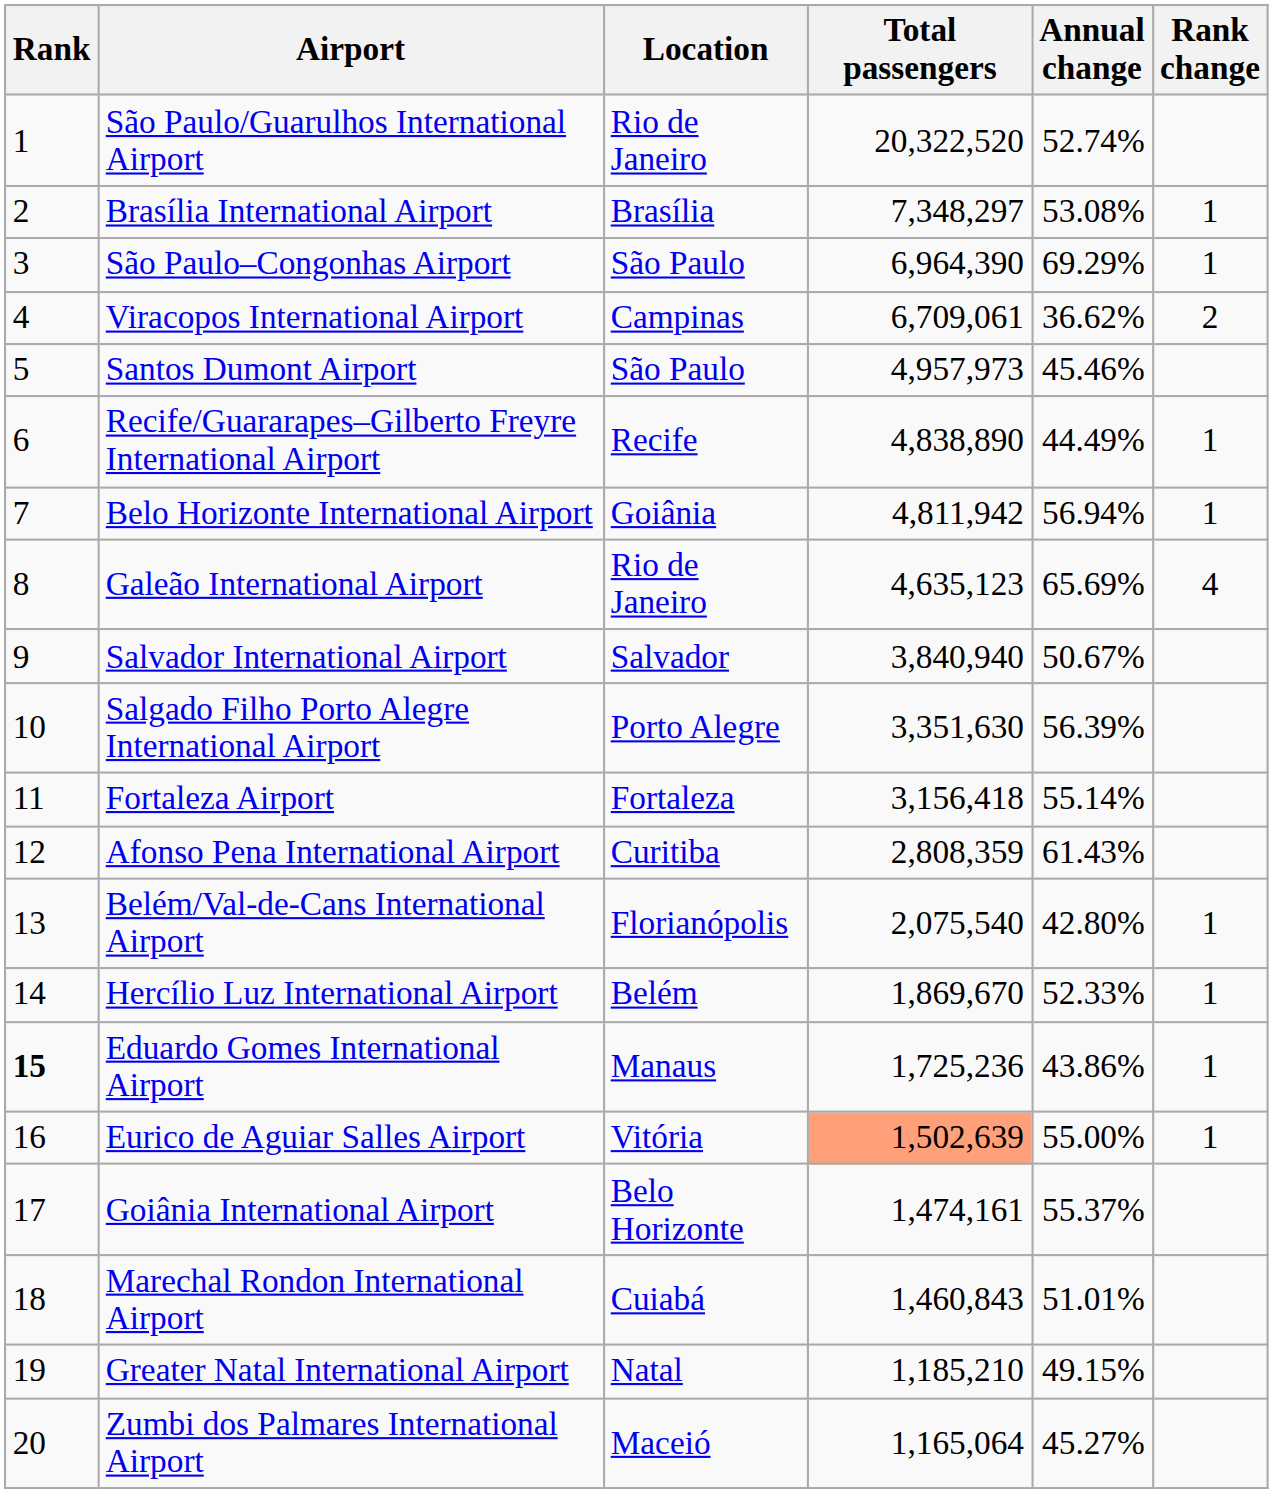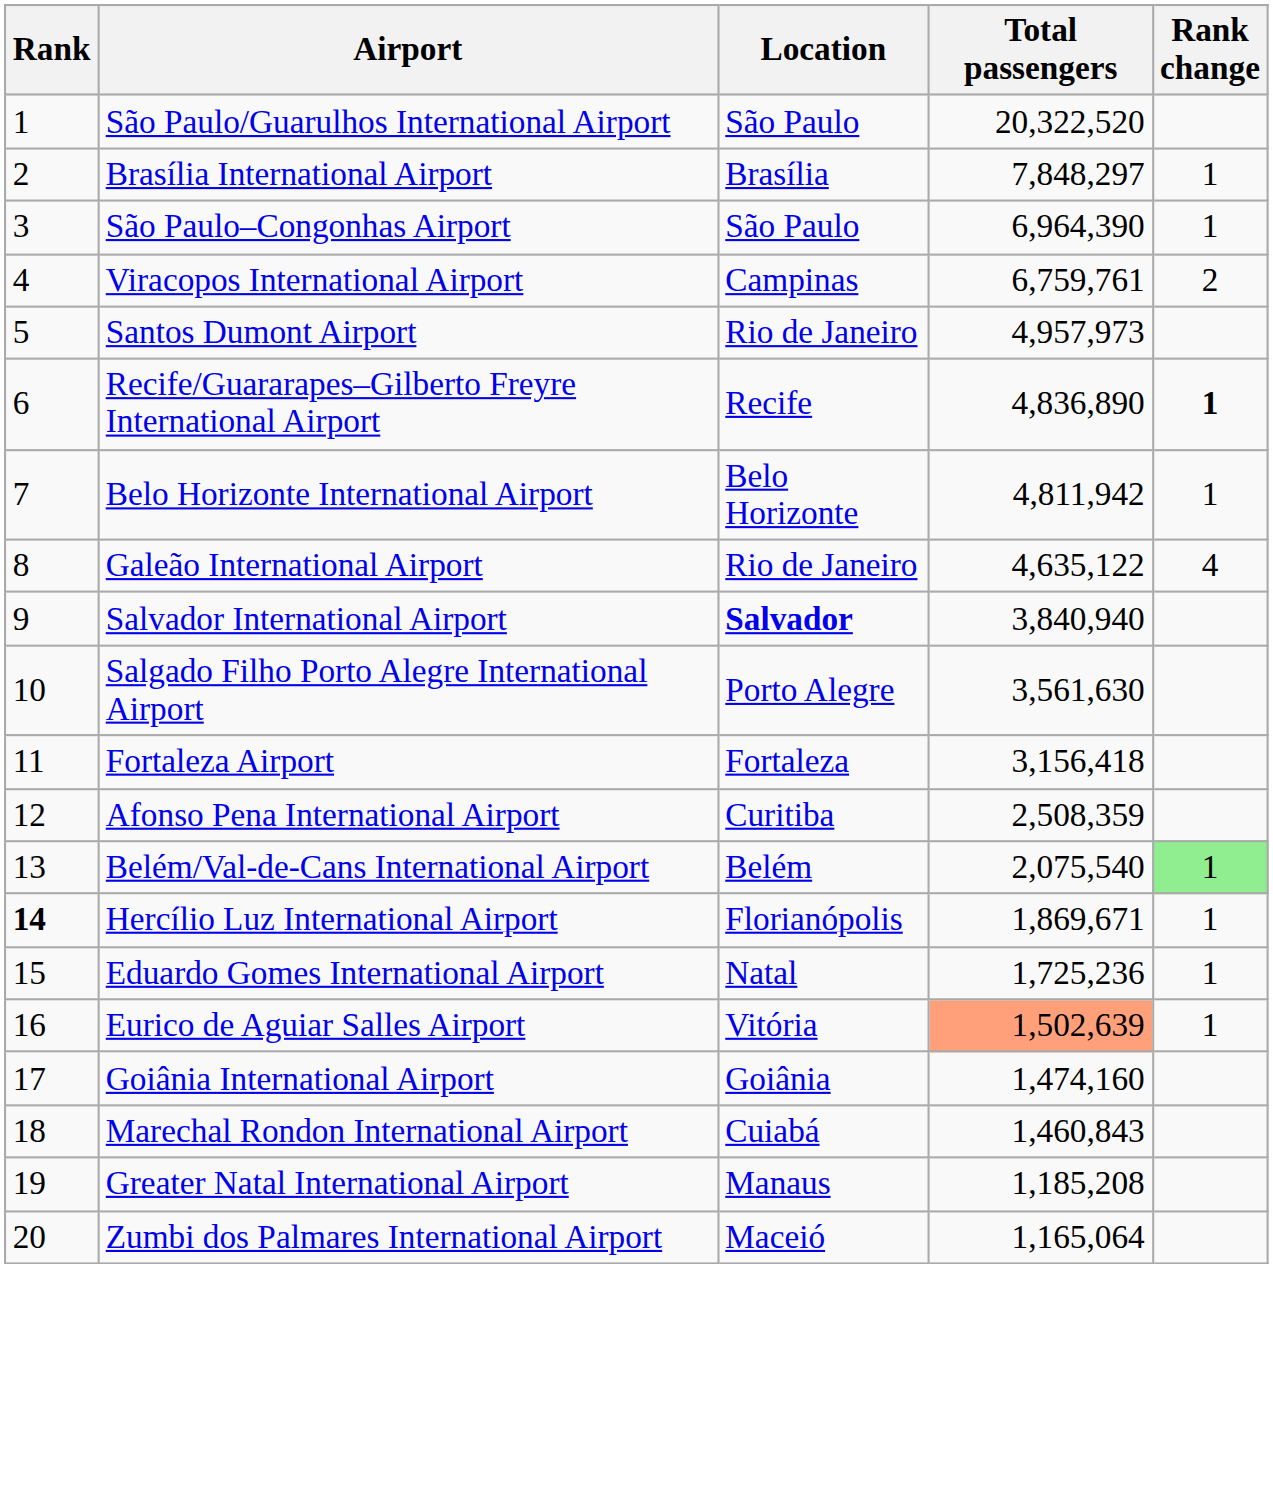- column: Annual change | 52.74% | 53.08% | 69.29% | 36.62% | 45.46% | 44.49% | 56.94% | 65.69% | 50.67% | 56.39% | 55.14% | 61.43% | 42.80% | 52.33% | 43.86% | 55.00% | 55.37% | 51.01% | 49.15% | 45.27%
São Paulo/Guarulhos International Airport | Location: Rio de Janeiro -> São Paulo
Brasília International Airport | Total passengers: 7,348,297 -> 7,848,297
Viracopos International Airport | Total passengers: 6,709,061 -> 6,759,761
Santos Dumont Airport | Location: São Paulo -> Rio de Janeiro
Recife/Guararapes–Gilberto Freyre International Airport | Total passengers: 4,838,890 -> 4,836,890
Recife/Guararapes–Gilberto Freyre International Airport | Rank change: normal -> bold
Belo Horizonte International Airport | Location: Goiânia -> Belo Horizonte
Galeão International Airport | Total passengers: 4,635,123 -> 4,635,122
Salvador International Airport | Location: normal -> bold
Salgado Filho Porto Alegre International Airport | Total passengers: 3,351,630 -> 3,561,630
Afonso Pena International Airport | Total passengers: 2,808,359 -> 2,508,359
Belém/Val-de-Cans International Airport | Location: Florianópolis -> Belém
Belém/Val-de-Cans International Airport | Rank change: no background -> lightgreen background
Hercílio Luz International Airport | Rank: normal -> bold
Hercílio Luz International Airport | Location: Belém -> Florianópolis
Hercílio Luz International Airport | Total passengers: 1,869,670 -> 1,869,671
Eduardo Gomes International Airport | Rank: bold -> normal
Eduardo Gomes International Airport | Location: Manaus -> Natal
Goiânia International Airport | Location: Belo Horizonte -> Goiânia
Goiânia International Airport | Total passengers: 1,474,161 -> 1,474,160
Greater Natal International Airport | Location: Natal -> Manaus
Greater Natal International Airport | Total passengers: 1,185,210 -> 1,185,208
